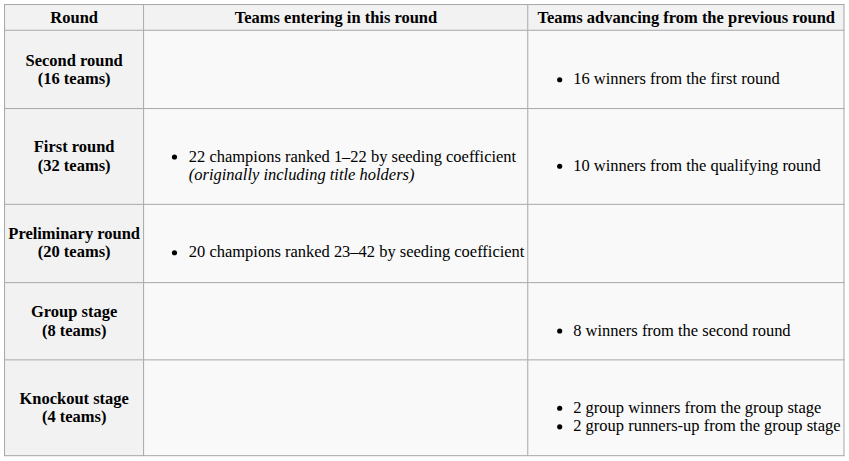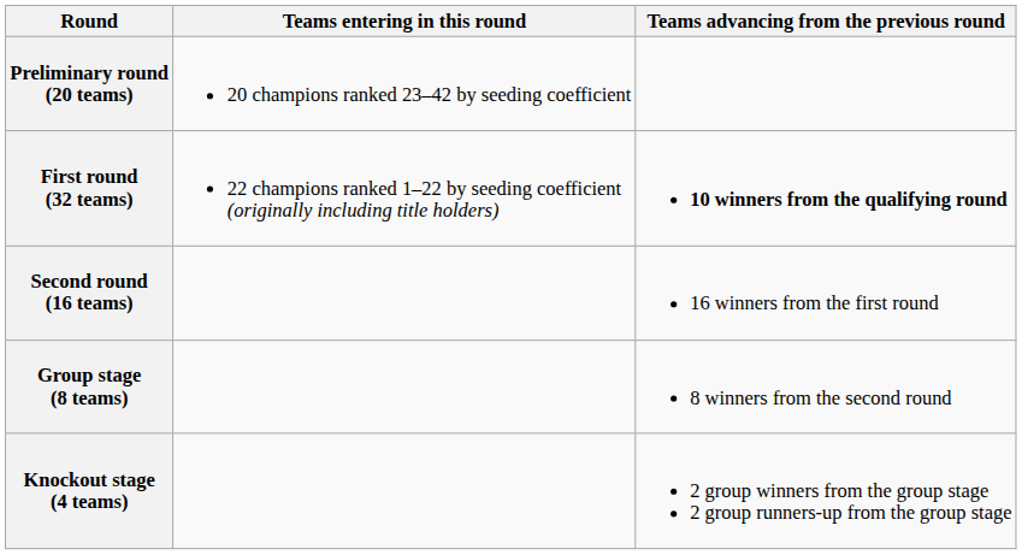rows swapped: Preliminary round (20 teams) <-> Second round (16 teams)
First round (32 teams) | Teams advancing from the previous round: normal -> bold
